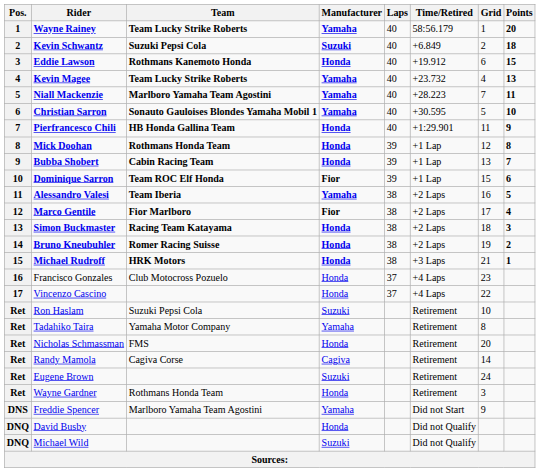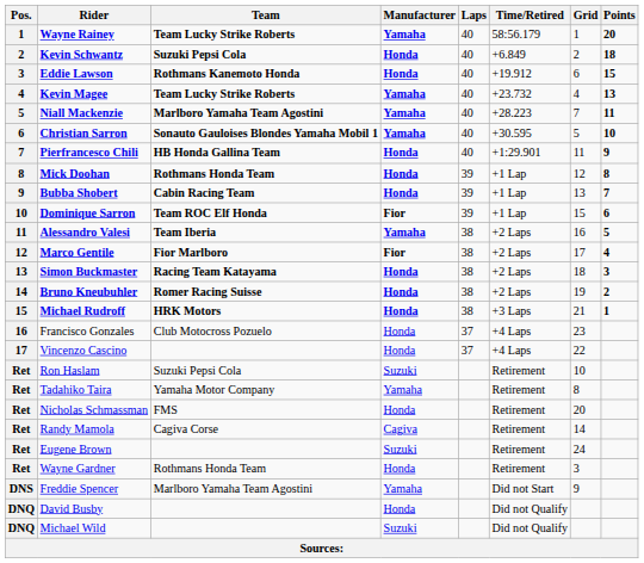Kevin Schwantz | Manufacturer: Suzuki -> Honda
